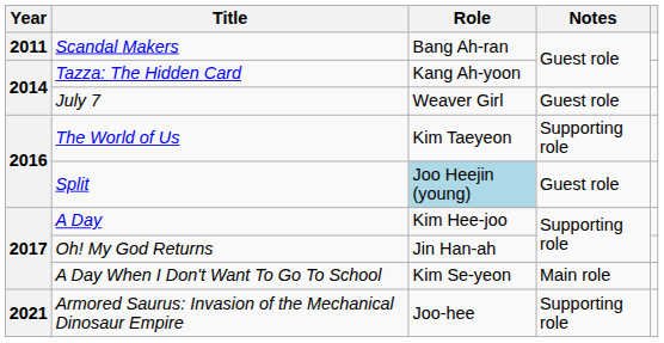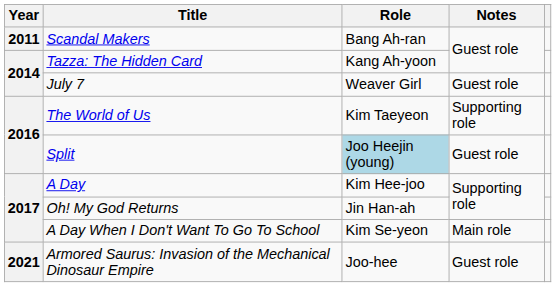Armored Saurus: Invasion of the Mechanical Dinosaur Empire | Notes: Supporting role -> Guest role
